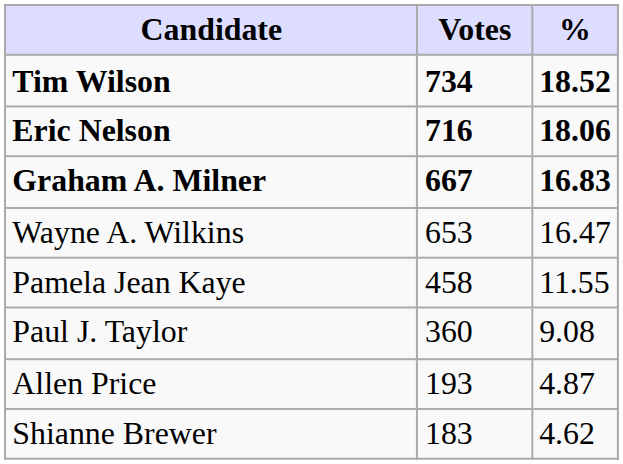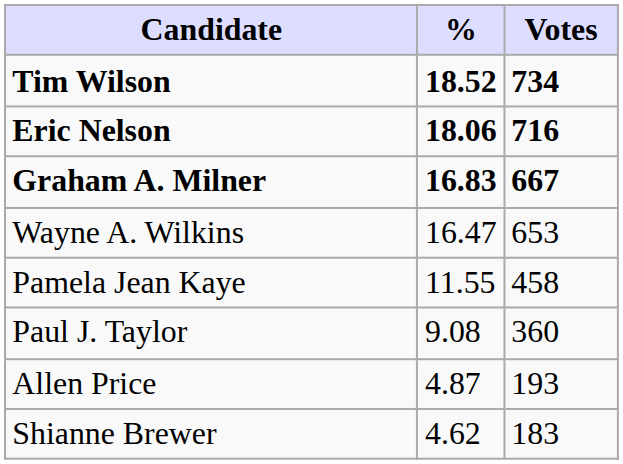columns swapped: Votes <-> %
